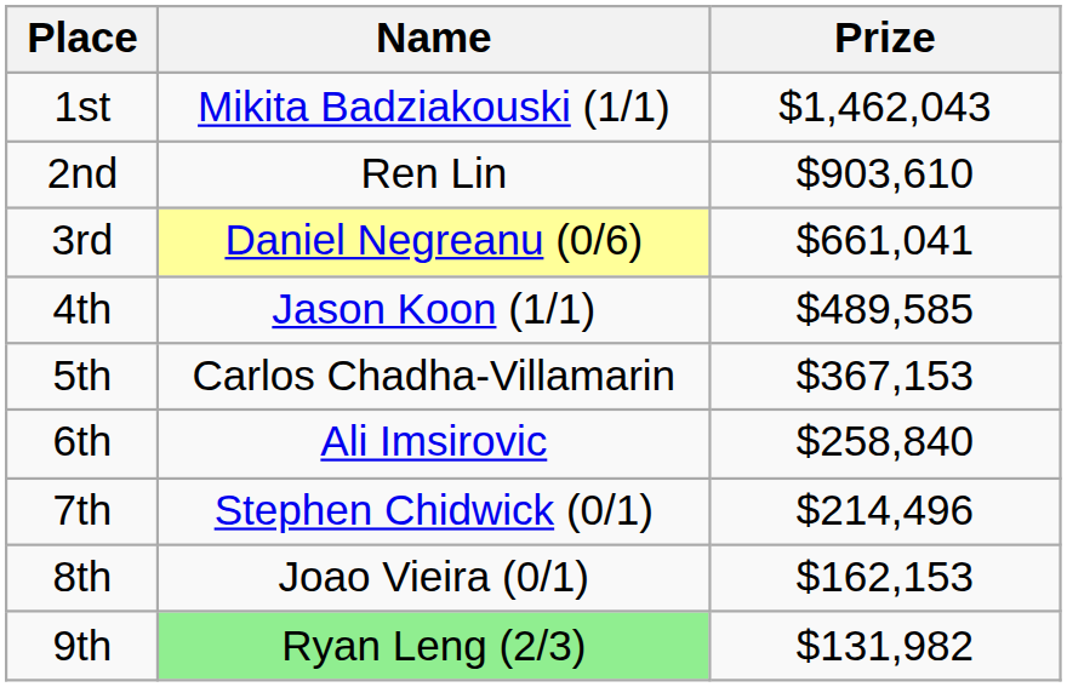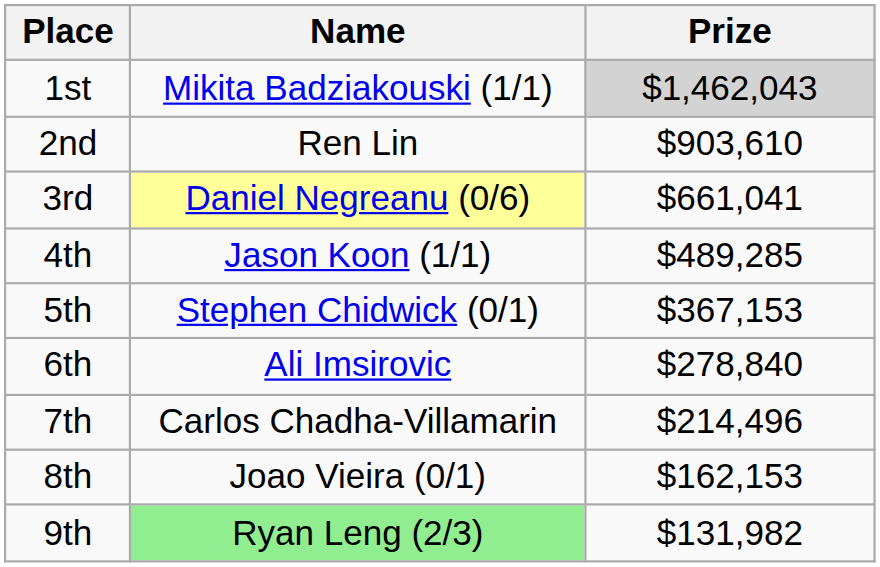1st | Prize: no background -> lightgrey background
4th | Prize: $489,585 -> $489,285
5th | Name: Carlos Chadha-Villamarin -> Stephen Chidwick (0/1)
6th | Prize: $258,840 -> $278,840
7th | Name: Stephen Chidwick (0/1) -> Carlos Chadha-Villamarin
